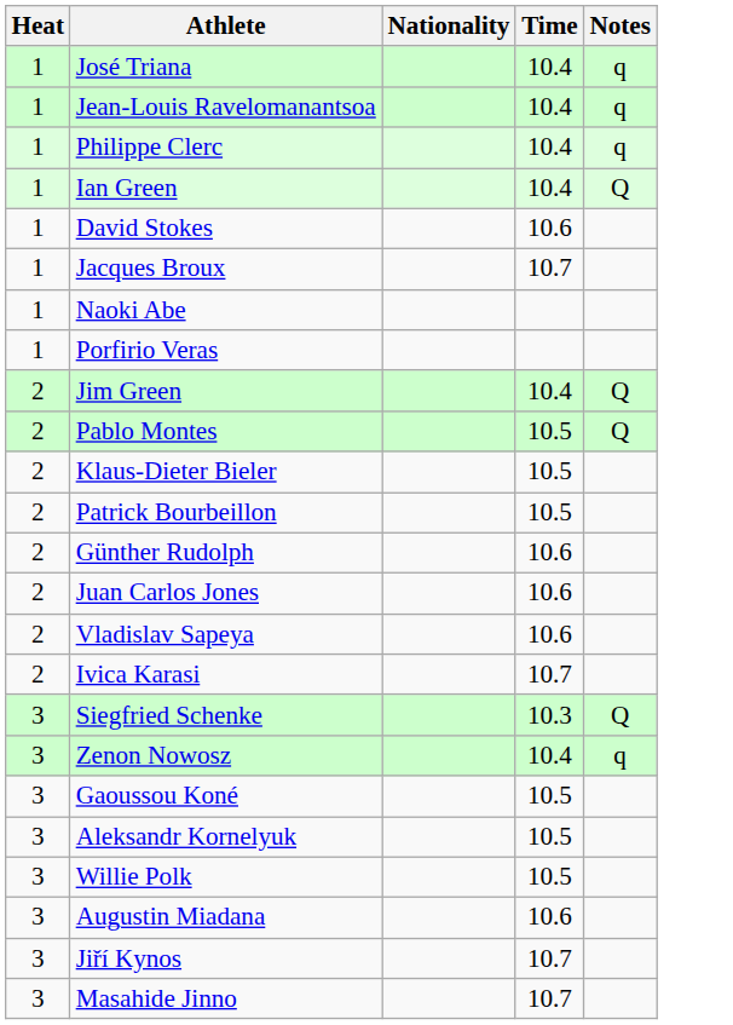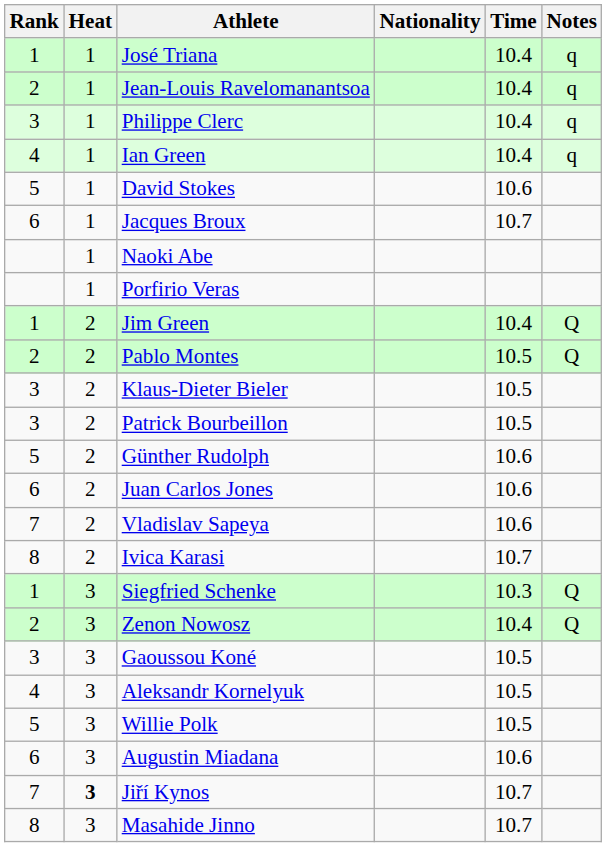+ column: Rank | 1 | 2 | 3 | 4 | 5 | 6 | 1 | 2 | 3 | 3 | 5 | 6 | 7 | 8 | 1 | 2 | 3 | 4 | 5 | 6 | 7 | 8
Ian Green | Notes: Q -> q
Zenon Nowosz | Notes: q -> Q
Jiří Kynos | Heat: normal -> bold
